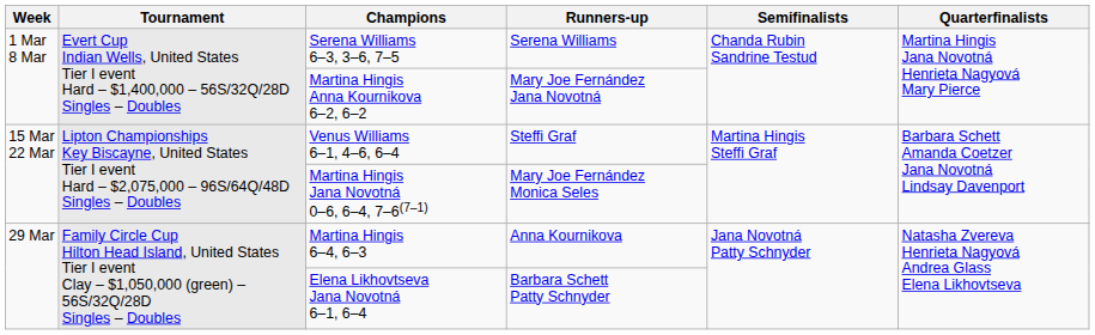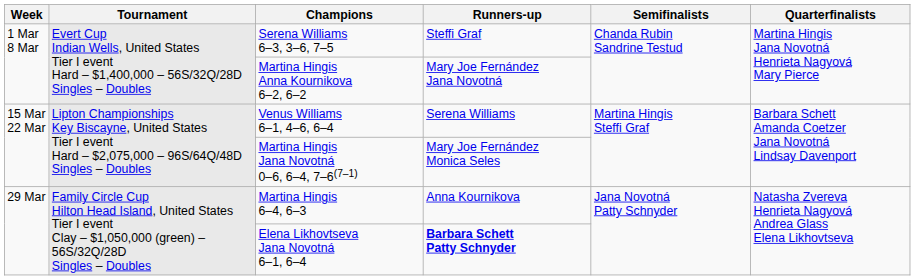Serena Williams 6–3, 3–6, 7–5 | Runners-up: Serena Williams -> Steffi Graf
Venus Williams 6–1, 4–6, 6–4 | Runners-up: Steffi Graf -> Serena Williams
Elena Likhovtseva Jana Novotná 6–1, 6–4 | Runners-up: normal -> bold
